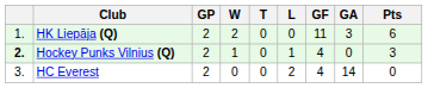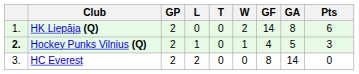columns swapped: W <-> L
HK Liepāja (Q) | GF: 11 -> 14
HK Liepāja (Q) | GA: 3 -> 8
Hockey Punks Vilnius (Q) | GA: 0 -> 5
HC Everest | GF: 4 -> 8
